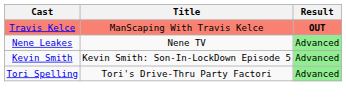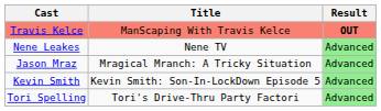+ row: Jason Mraz | Mragical Mranch: A Tricky Situation | Advanced
